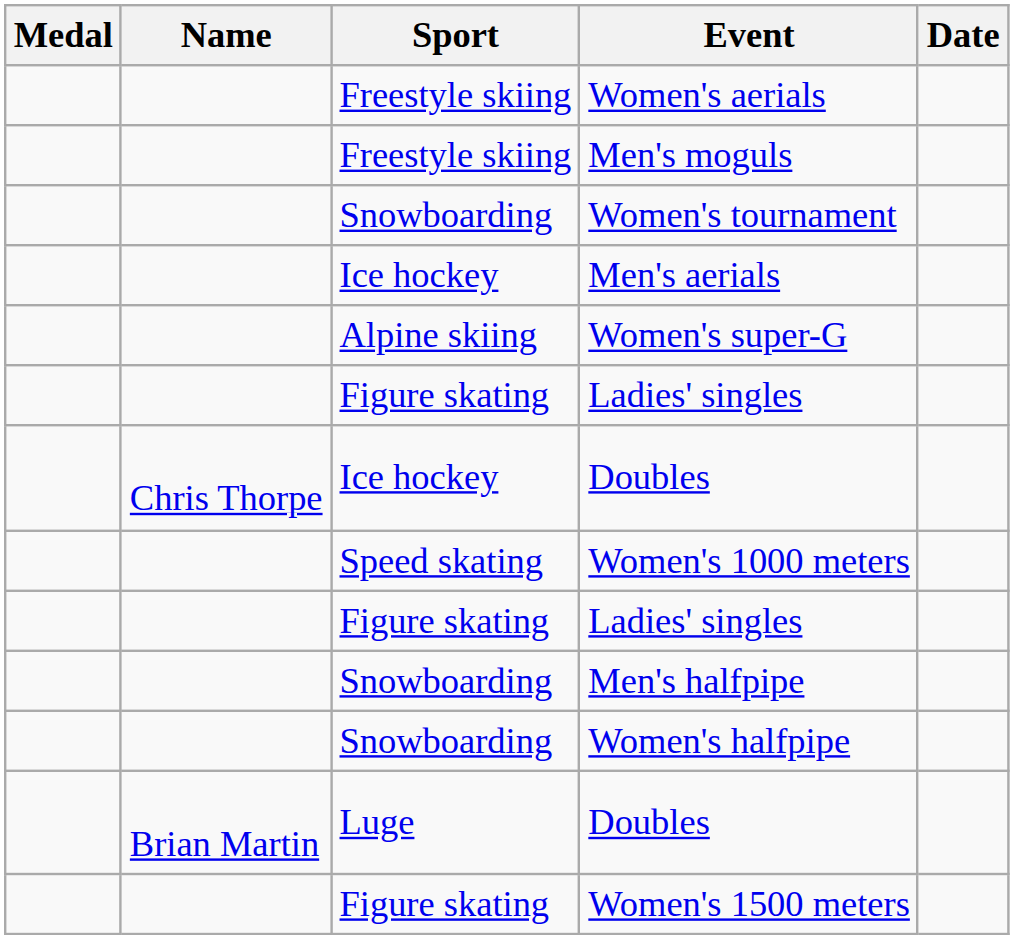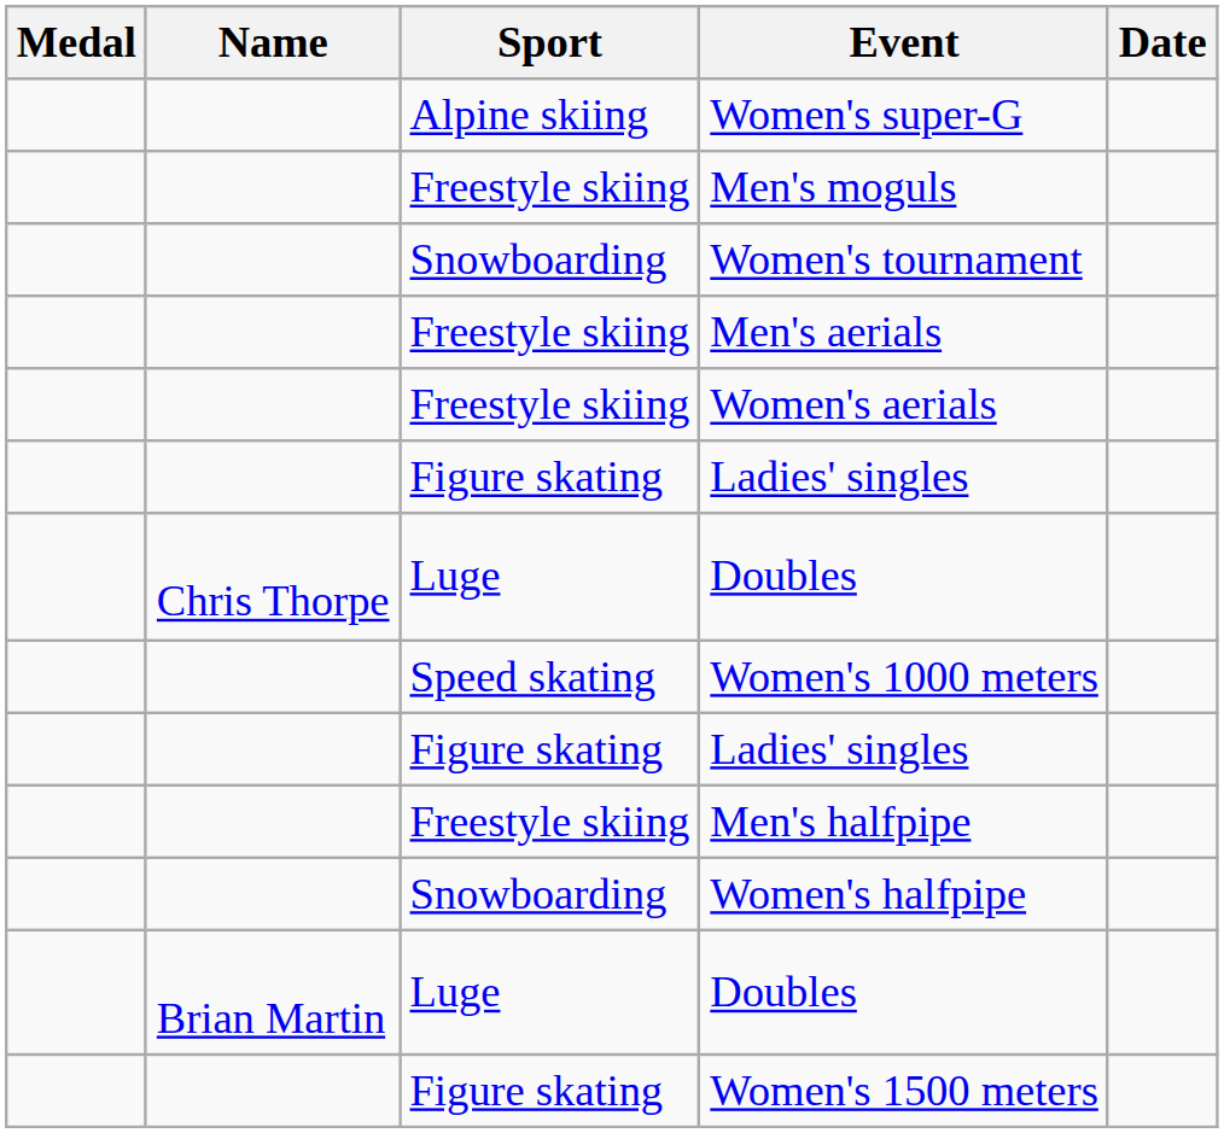rows swapped: Women's super-G <-> Women's aerials
Men's aerials | Sport: Ice hockey -> Freestyle skiing
Chris Thorpe / Doubles | Sport: Ice hockey -> Luge
Men's halfpipe | Sport: Snowboarding -> Freestyle skiing
